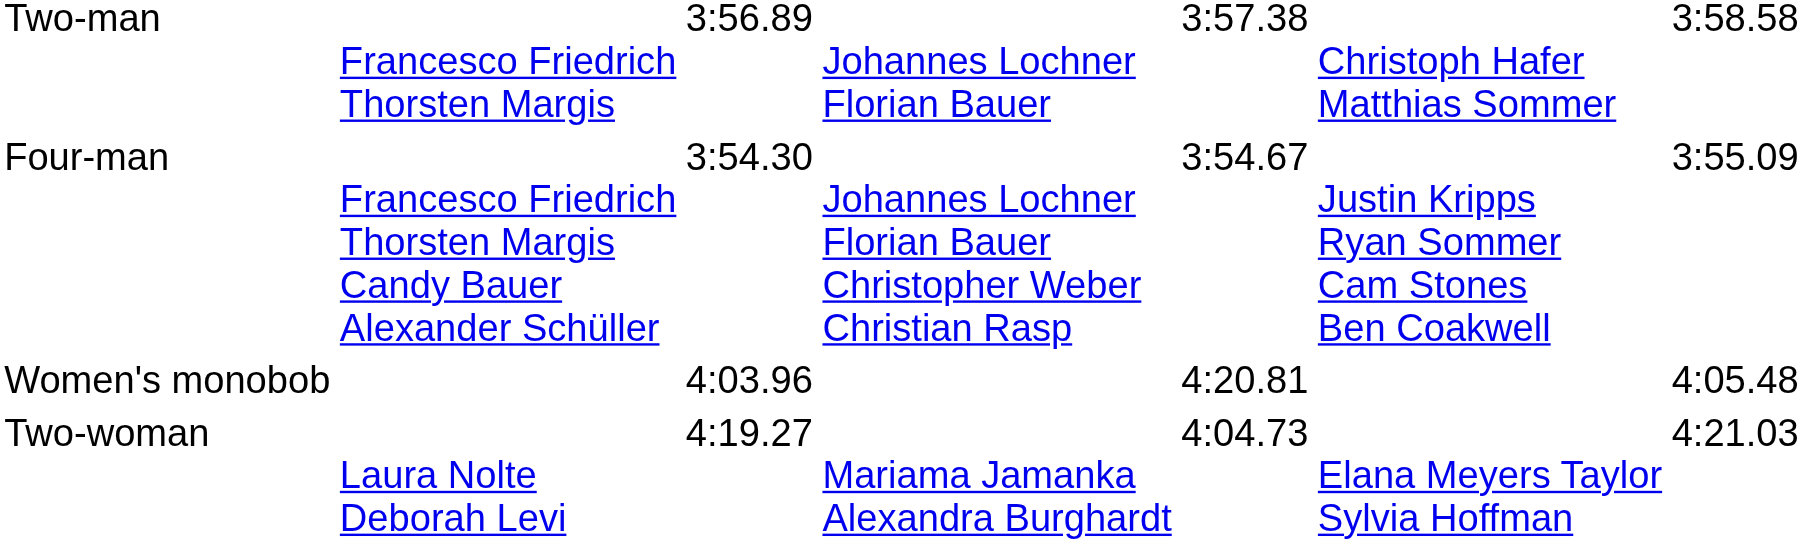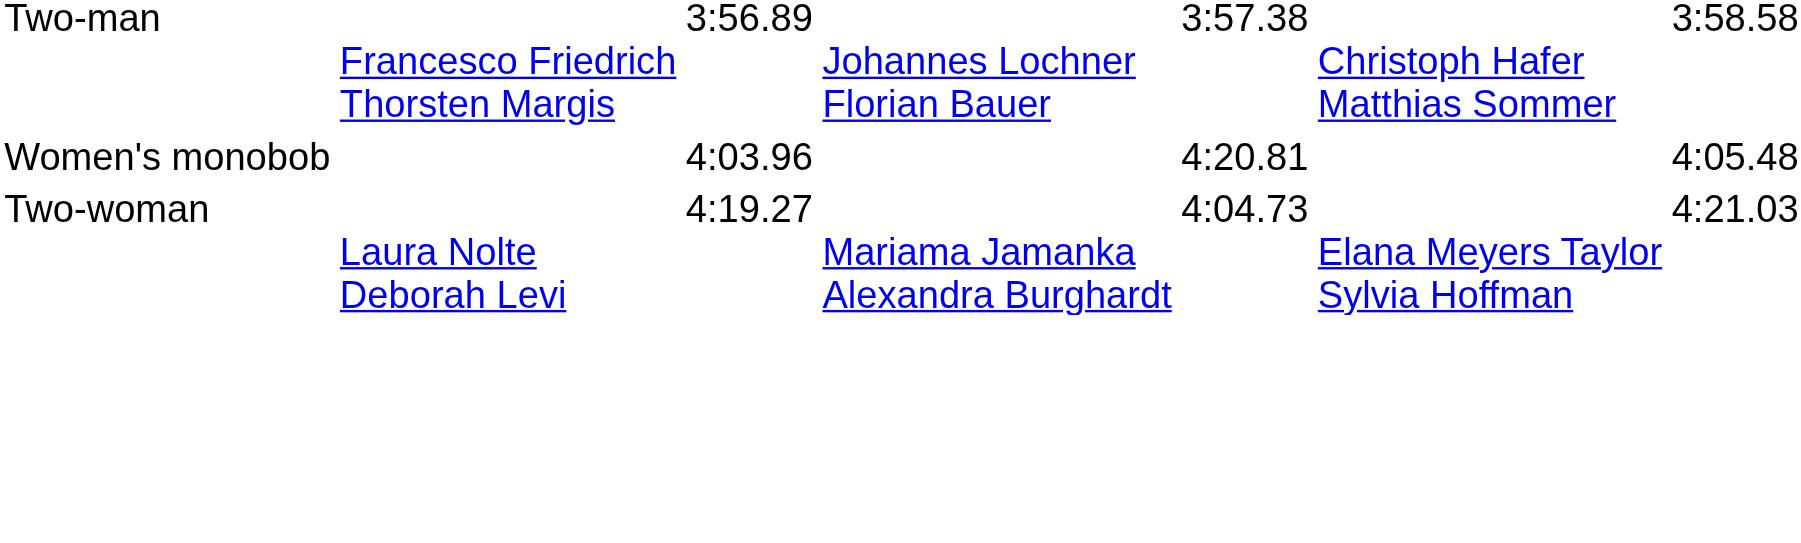- row: Four-man | Francesco Friedrich Thorsten Margis Candy Bauer Alexander Schüller | 3:54.30 | Johannes Lochner Florian Bauer Christopher Weber Christian Rasp | 3:54.67 | Justin Kripps Ryan Sommer Cam Stones Ben Coakwell | 3:55.09
